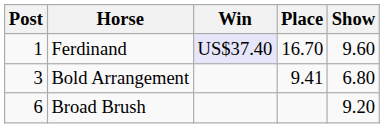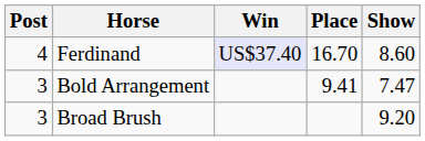Ferdinand | Post: 1 -> 4
Ferdinand | Show: 9.60 -> 8.60
Bold Arrangement | Show: 6.80 -> 7.47
Broad Brush | Post: 6 -> 3
